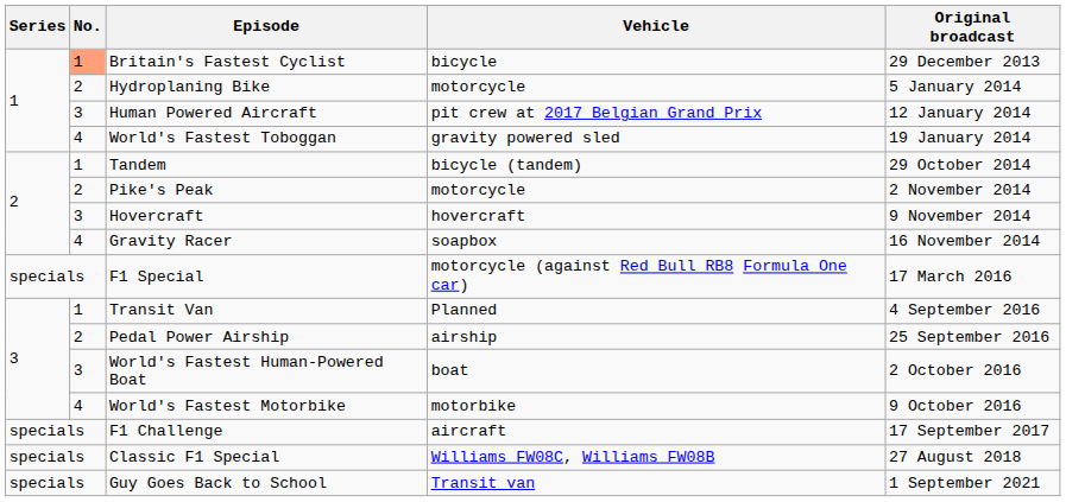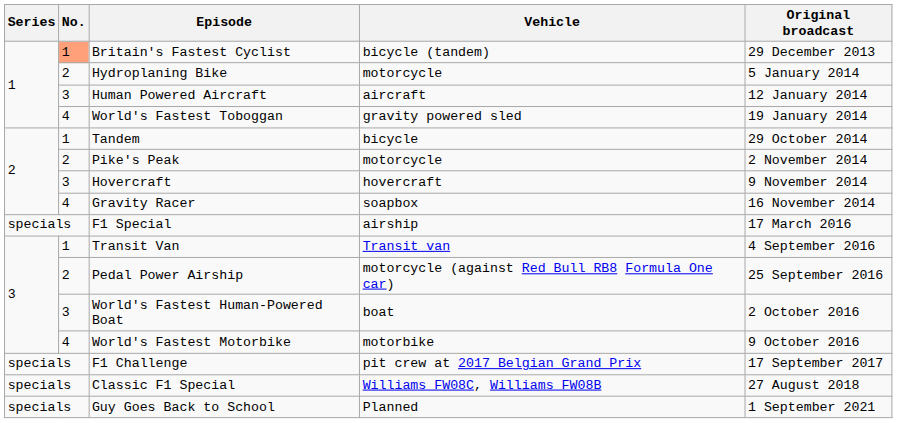Britain's Fastest Cyclist | Vehicle: bicycle -> bicycle (tandem)
Human Powered Aircraft | Vehicle: pit crew at 2017 Belgian Grand Prix -> aircraft
Tandem | Vehicle: bicycle (tandem) -> bicycle
F1 Special | Vehicle: motorcycle (against Red Bull RB8 Formula One car) -> airship
Transit Van | Vehicle: Planned -> Transit van
Pedal Power Airship | Vehicle: airship -> motorcycle (against Red Bull RB8 Formula One car)
F1 Challenge | Vehicle: aircraft -> pit crew at 2017 Belgian Grand Prix
Guy Goes Back to School | Vehicle: Transit van -> Planned
